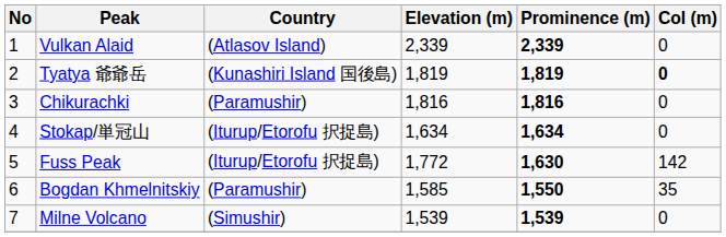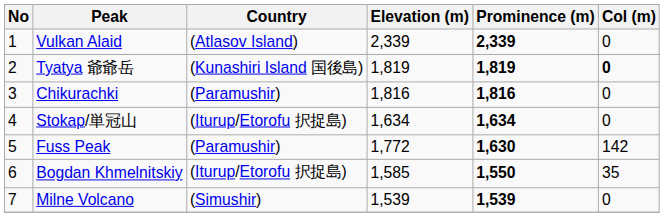Fuss Peak | Country: (Iturup/Etorofu 択捉島) -> (Paramushir)
Bogdan Khmelnitskiy | Country: (Paramushir) -> (Iturup/Etorofu 択捉島)
